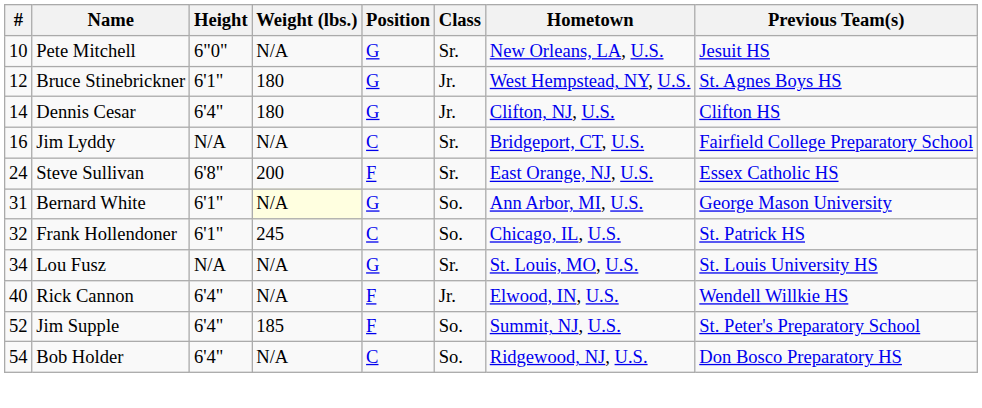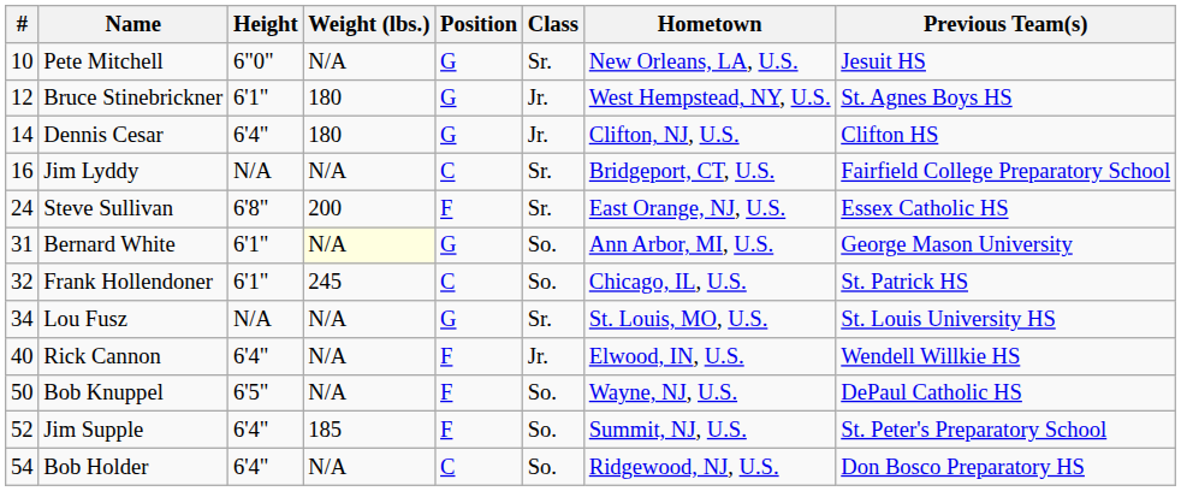+ row: 50 | Bob Knuppel | 6'5" | N/A | F | So. | Wayne, NJ, U.S. | DePaul Catholic HS
